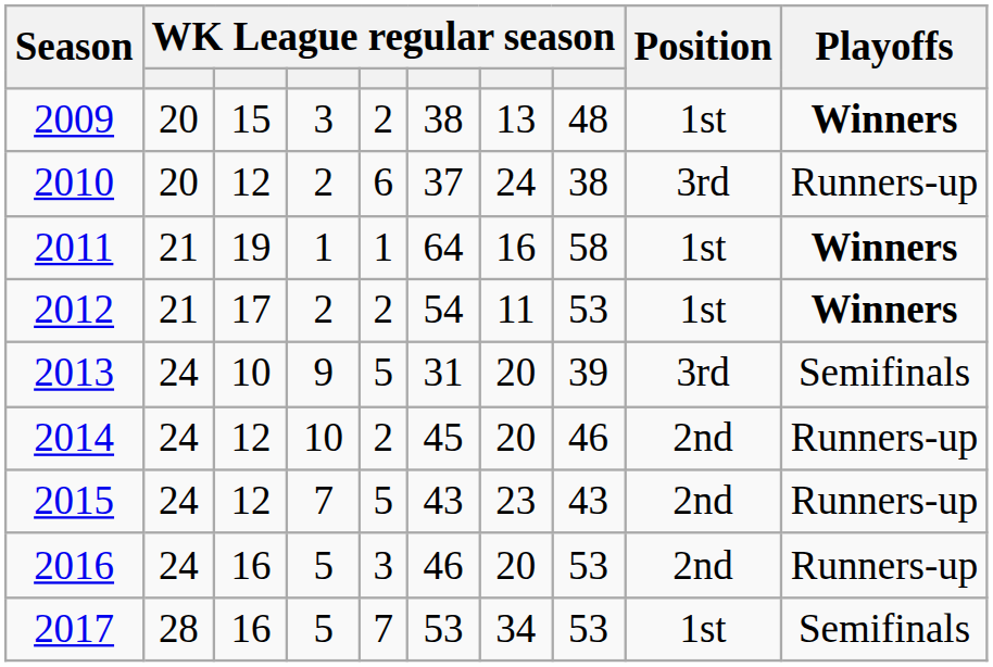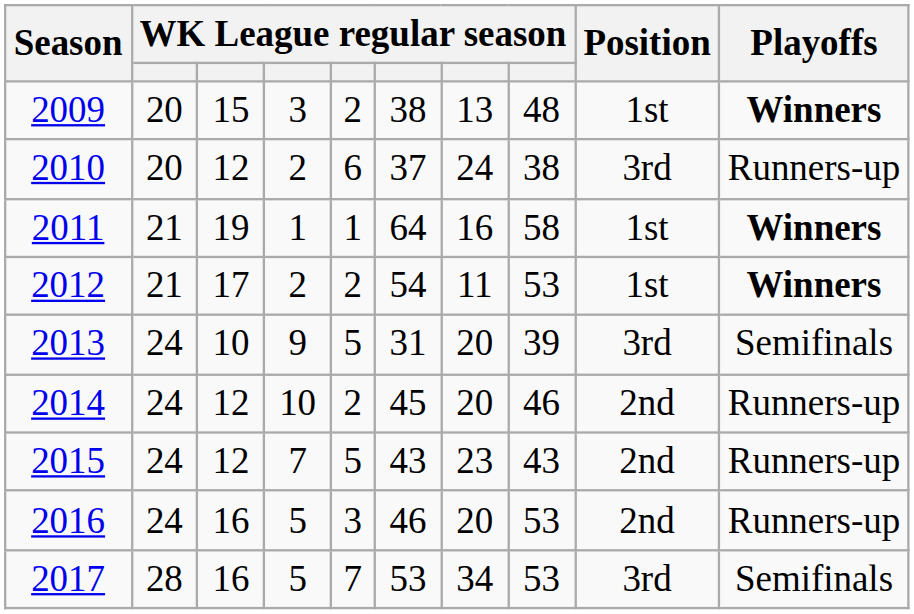2017 | Position: 1st -> 3rd
